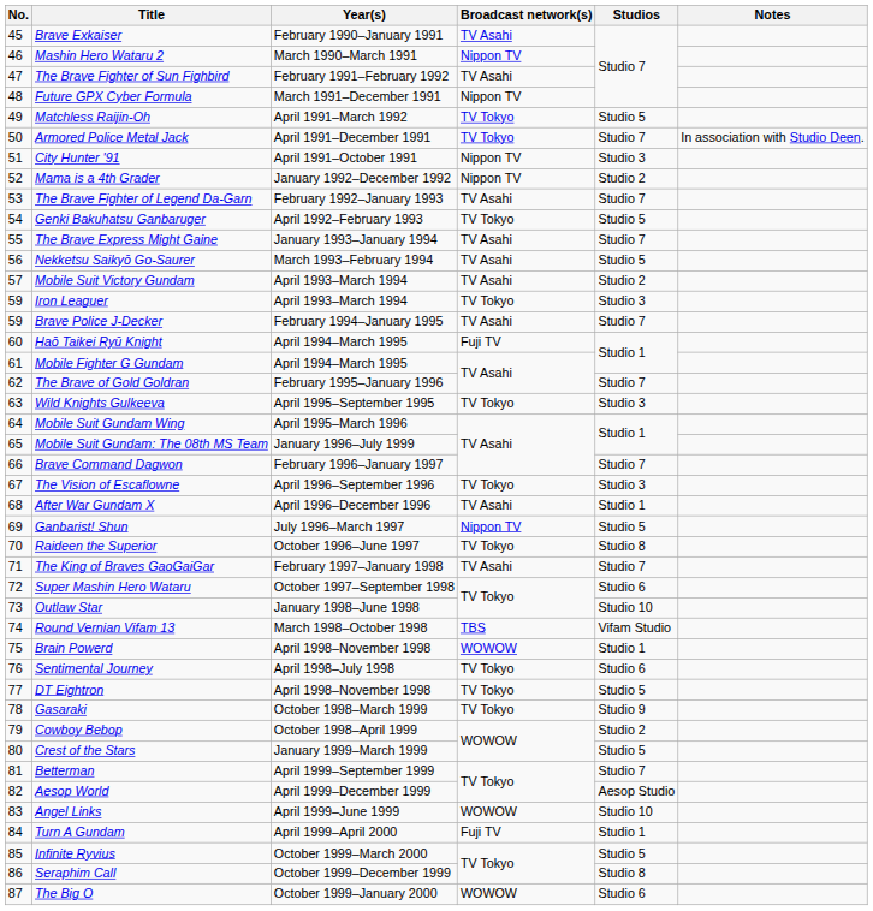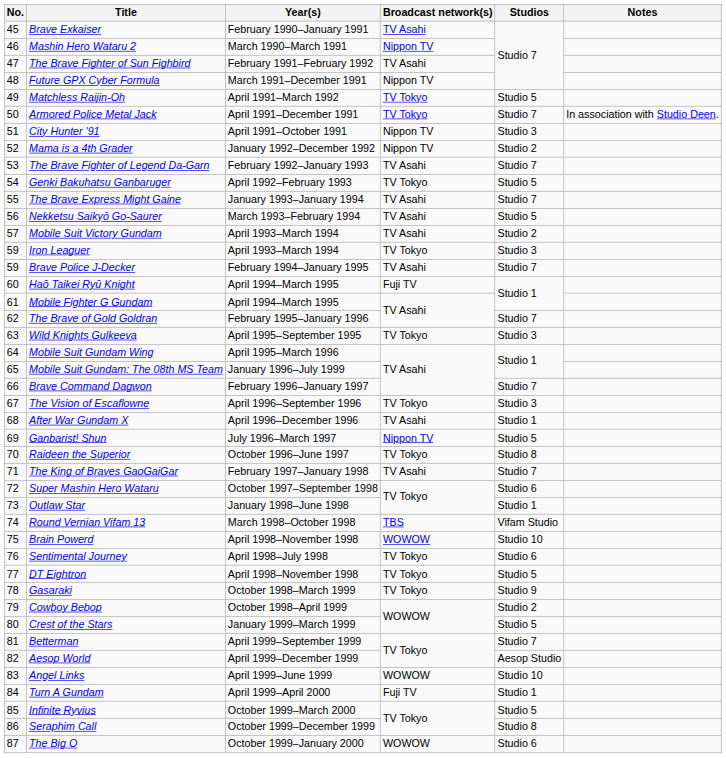Outlaw Star | Studios: Studio 10 -> Studio 1
Brain Powerd | Studios: Studio 1 -> Studio 10
